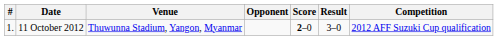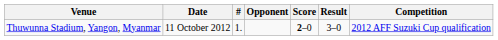columns swapped: # <-> Venue
